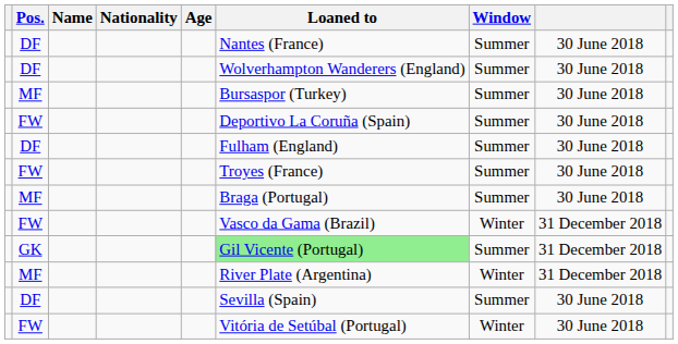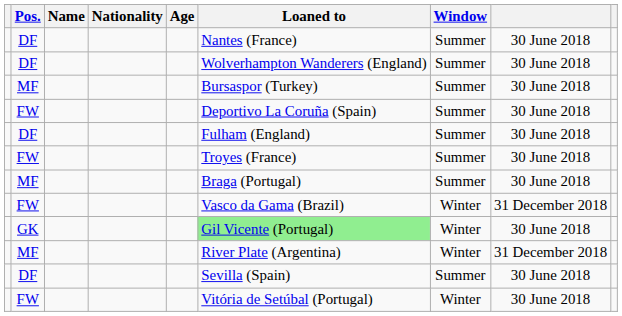GK | Window: Summer -> Winter
GK | column 8: 31 December 2018 -> 30 June 2018
